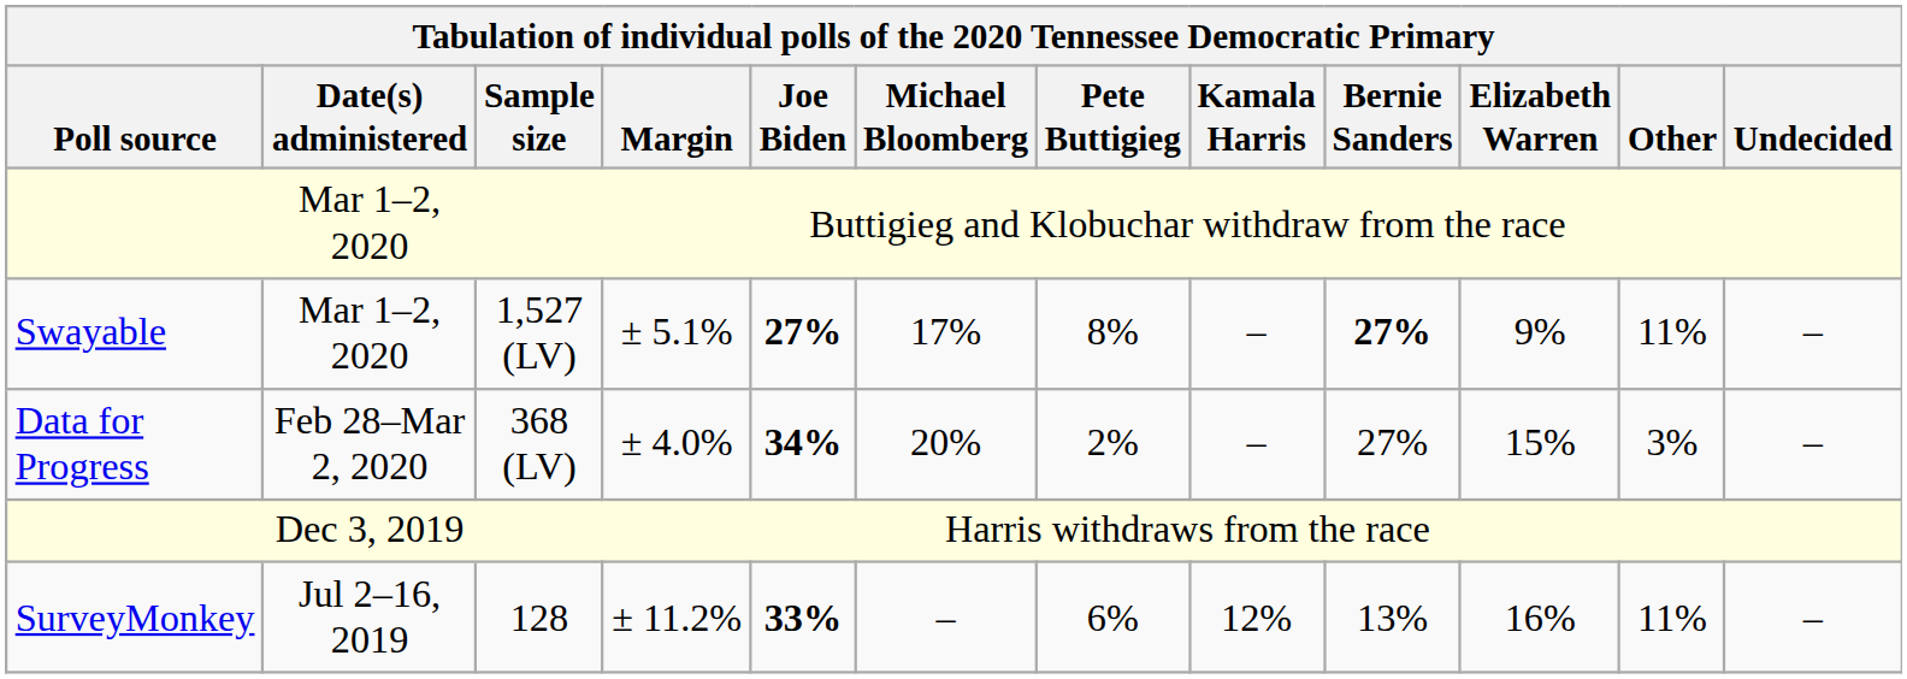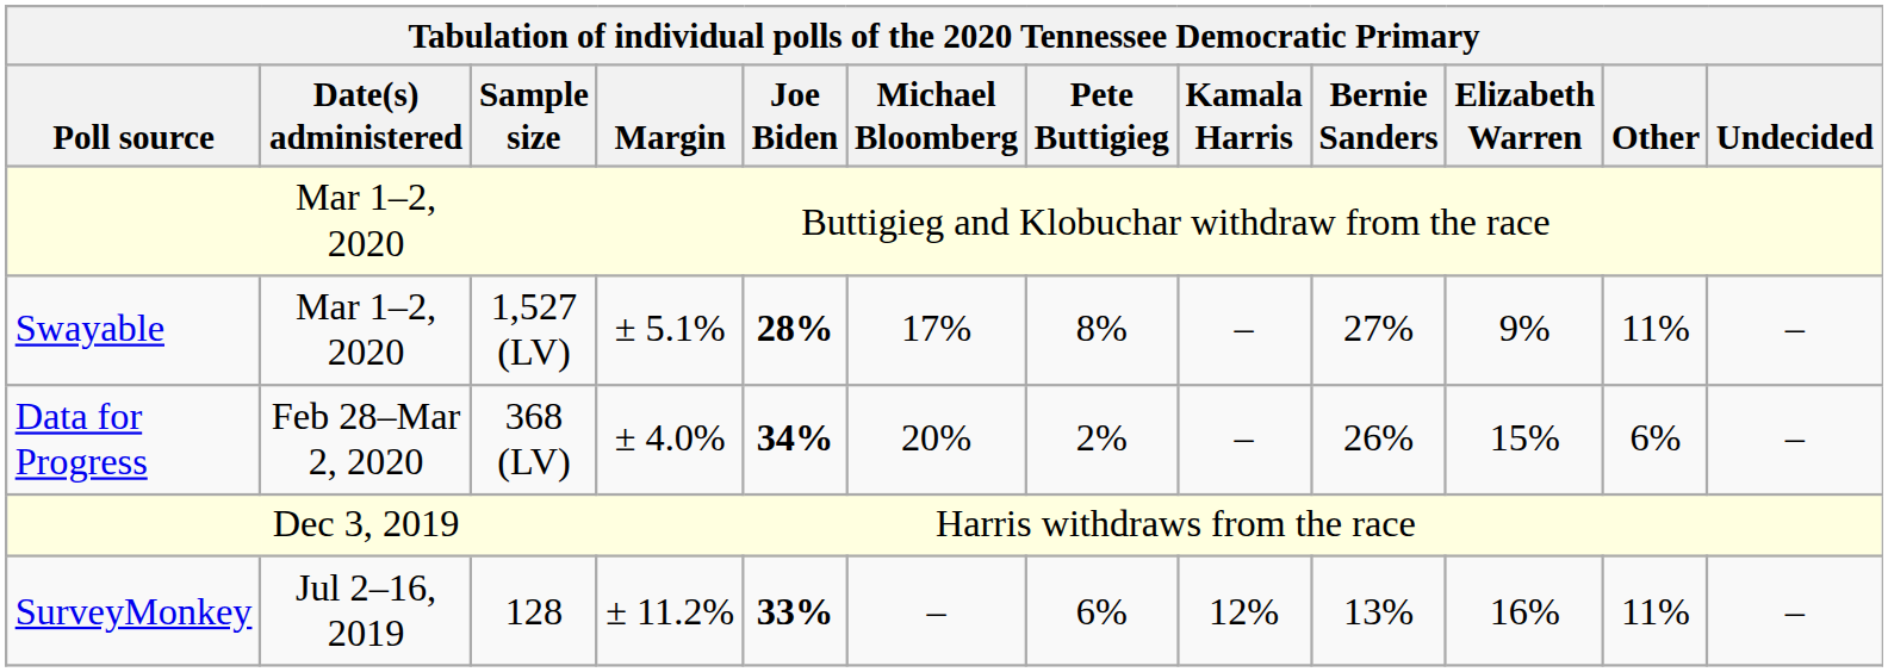1,527 (LV) | Joe Biden: 27% -> 28%
1,527 (LV) | Bernie Sanders: bold -> normal
368 (LV) | Bernie Sanders: 27% -> 26%
368 (LV) | Other: 3% -> 6%
